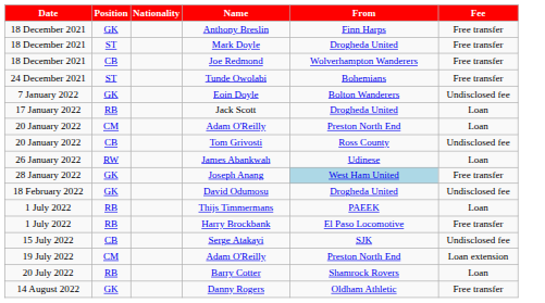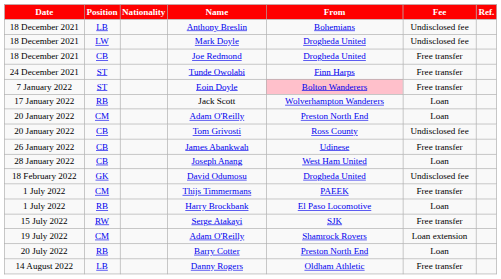+ column: Ref.
Anthony Breslin | Position: GK -> LB
Anthony Breslin | From: Finn Harps -> Bohemians
Anthony Breslin | Fee: Free transfer -> Undisclosed fee
Mark Doyle | Position: ST -> LW
Mark Doyle | Fee: Free transfer -> Undisclosed fee
Joe Redmond | From: Wolverhampton Wanderers -> Drogheda United
Tunde Owolabi | From: Bohemians -> Finn Harps
Eoin Doyle | Position: GK -> ST
Eoin Doyle | From: no background -> pink background
Eoin Doyle | Fee: Undisclosed fee -> Free transfer
Jack Scott | From: Drogheda United -> Wolverhampton Wanderers
James Abankwah | Position: RW -> CB
James Abankwah | Fee: Loan -> Free transfer
Joseph Anang | Position: GK -> CB
Joseph Anang | From: lightblue background -> no background
Joseph Anang | Fee: Free transfer -> Loan
Thijs Timmermans | Position: RB -> CM
Thijs Timmermans | Fee: Loan -> Free transfer
Harry Brockbank | Fee: Free transfer -> Loan
Serge Atakayi | Position: CB -> RW
Serge Atakayi | Fee: Undisclosed fee -> Free transfer
19 July 2022 / Adam O'Reilly | From: Preston North End -> Shamrock Rovers
Barry Cotter | From: Shamrock Rovers -> Preston North End
Danny Rogers | Position: GK -> LB
